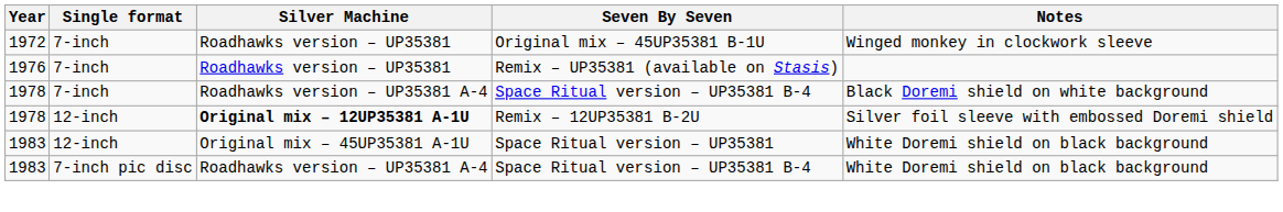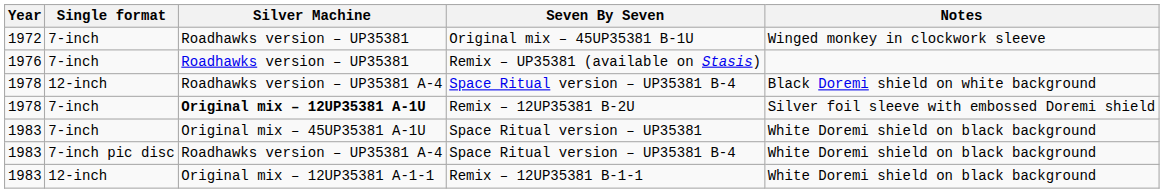1978 / Space Ritual version – UP35381 B-4 | Single format: 7-inch -> 12-inch
Remix – 12UP35381 B-2U | Single format: 12-inch -> 7-inch
Space Ritual version – UP35381 | Single format: 12-inch -> 7-inch
+ row: 1983 | 12-inch | Original mix – 12UP35381 A-1-1 | Remix – 12UP35381 B-1-1 | White Doremi shield on black background
